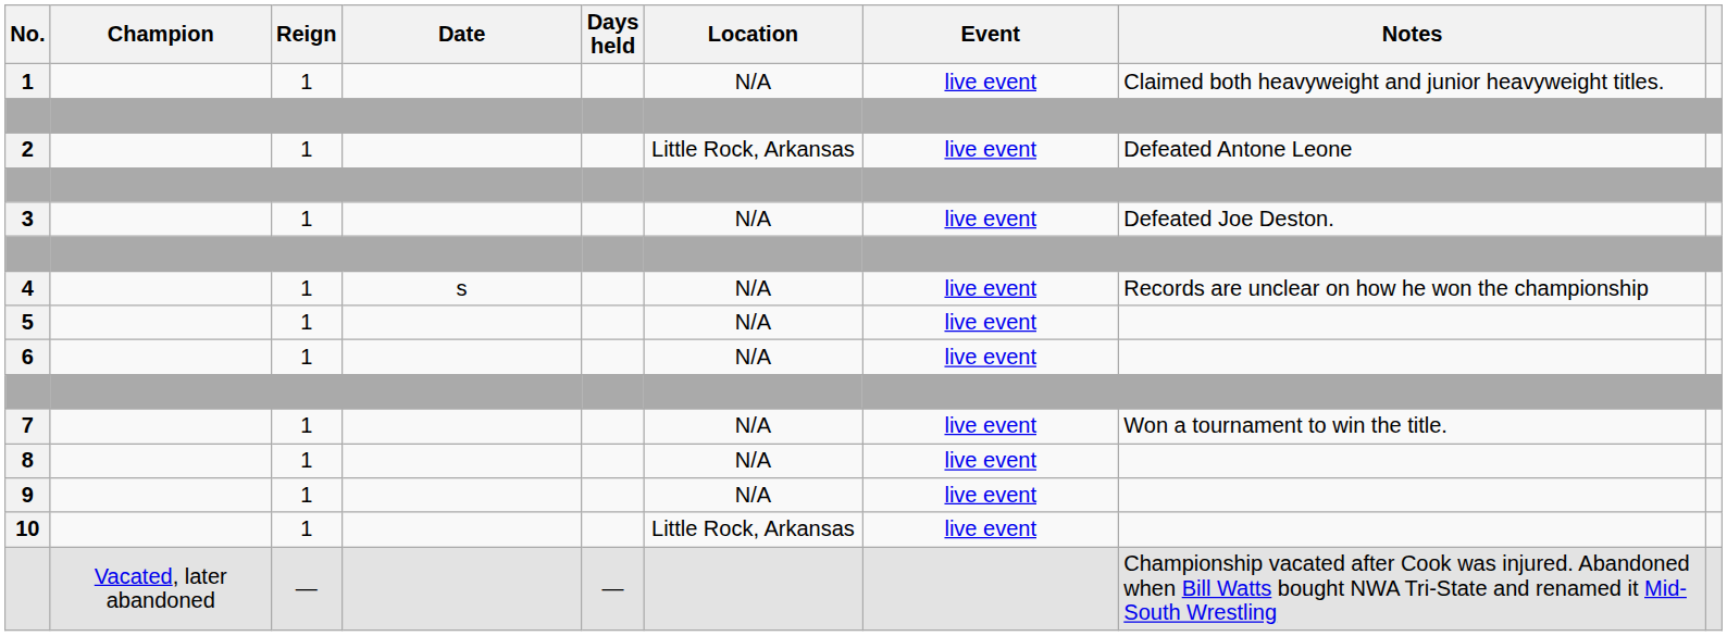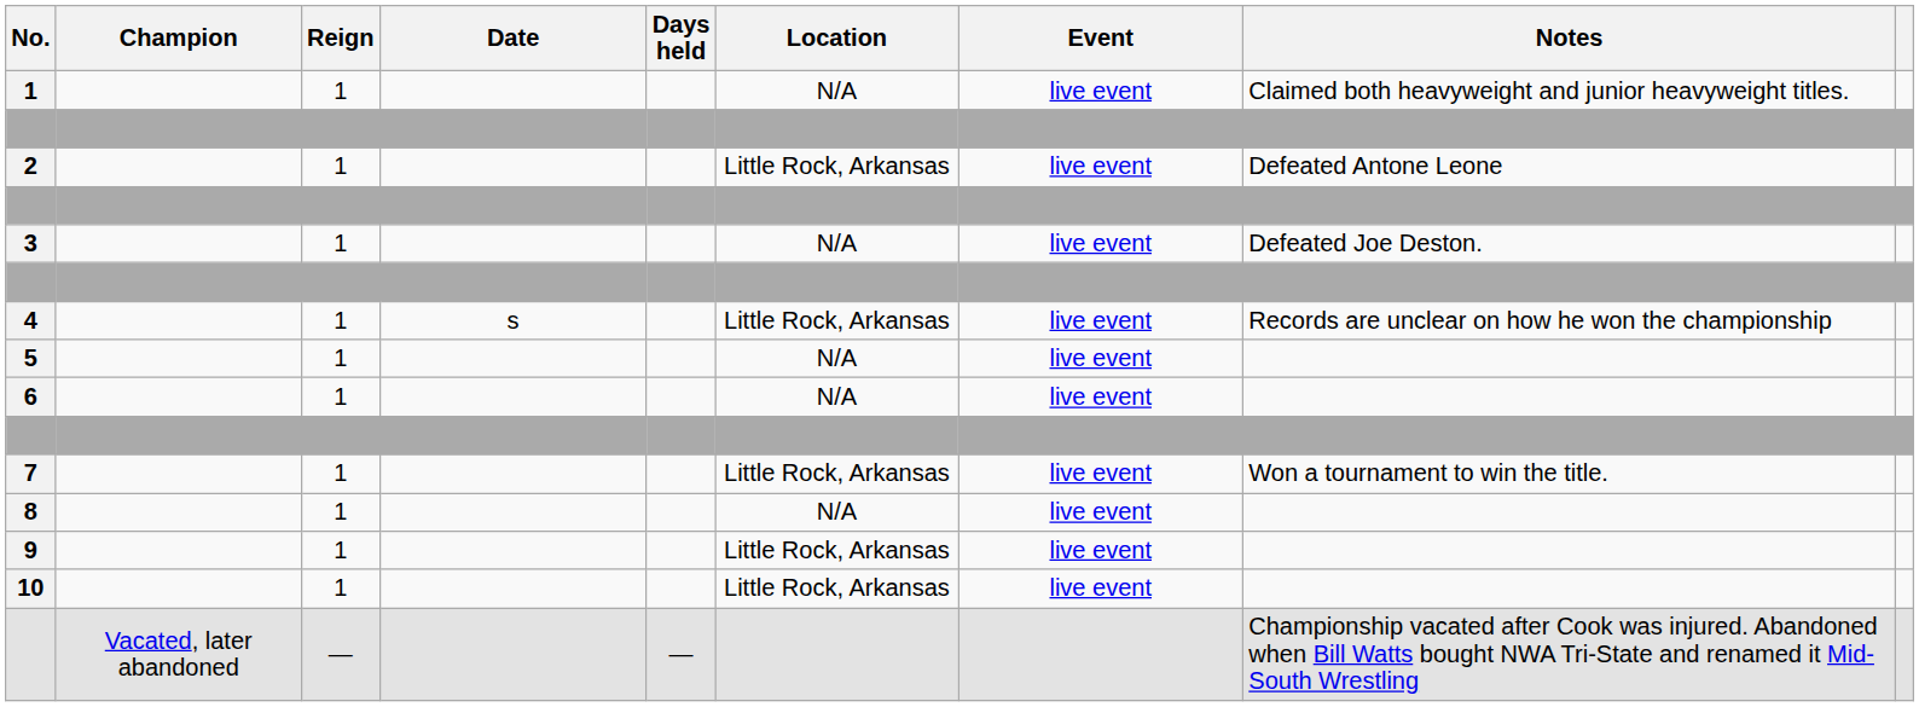4 | Location: N/A -> Little Rock, Arkansas
7 | Location: N/A -> Little Rock, Arkansas
9 | Location: N/A -> Little Rock, Arkansas
